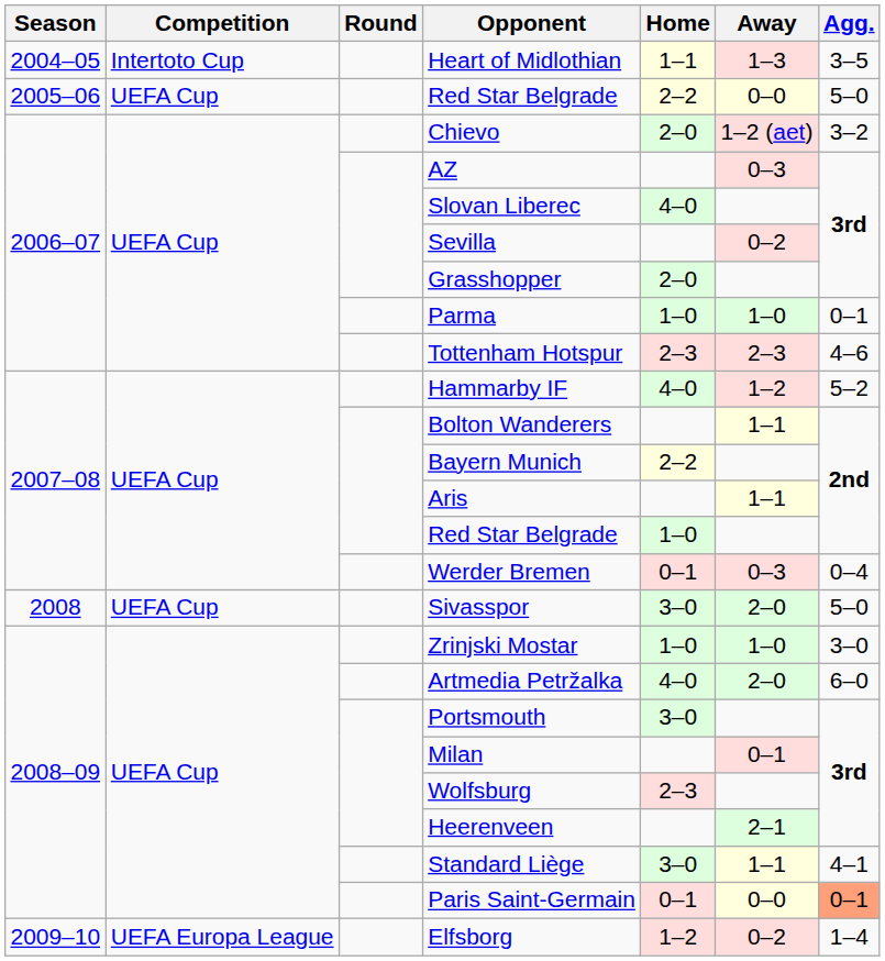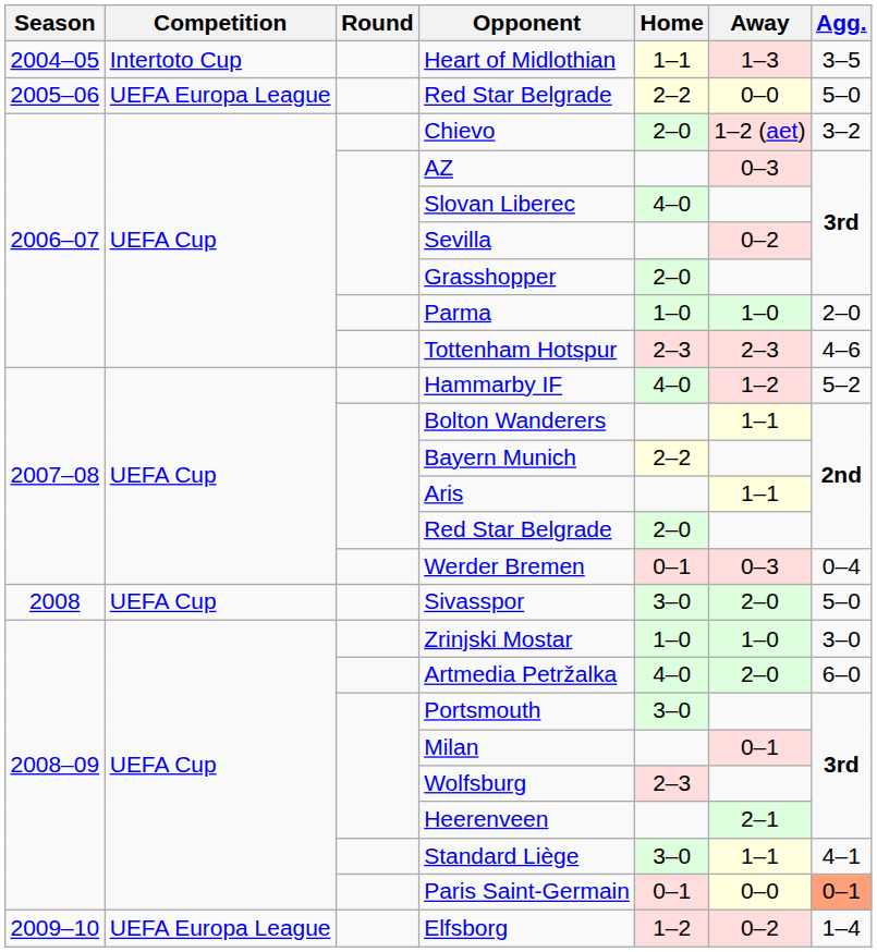2005–06 / Red Star Belgrade | Competition: UEFA Cup -> UEFA Europa League
Parma | Agg.: 0–1 -> 2–0
2007–08 / Red Star Belgrade | Home: 1–0 -> 2–0
